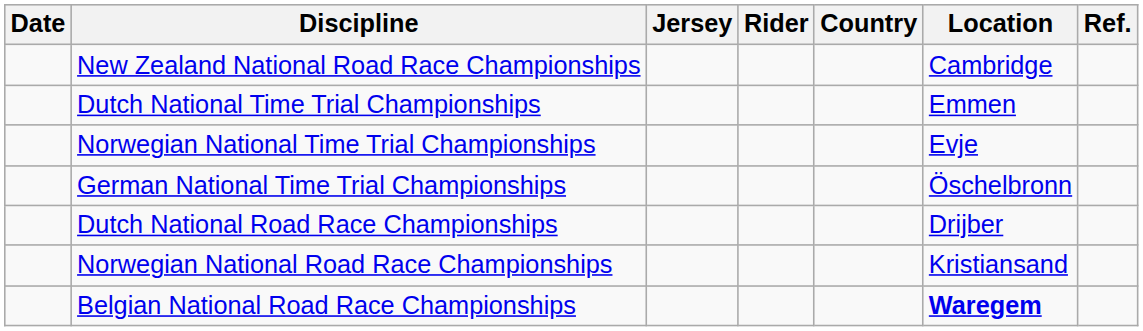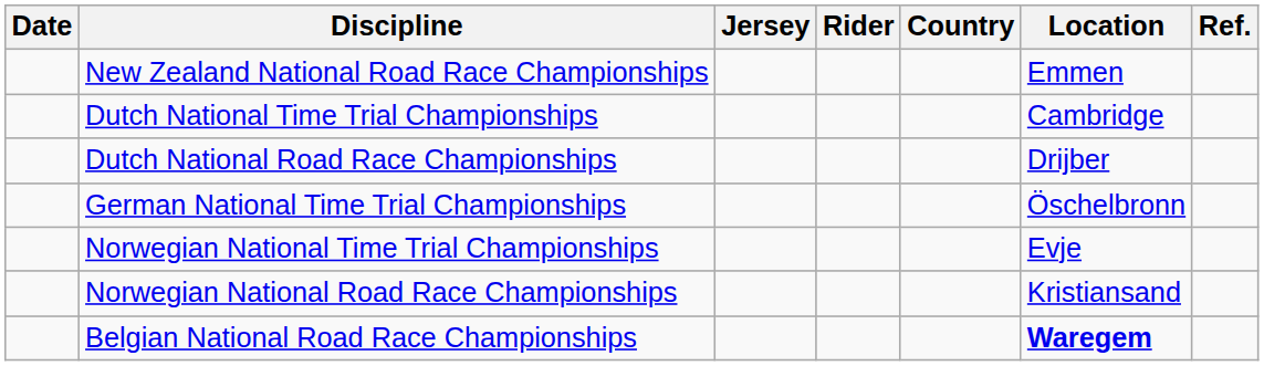New Zealand National Road Race Championships | Location: Cambridge -> Emmen
Dutch National Time Trial Championships | Location: Emmen -> Cambridge
rows swapped: Norwegian National Time Trial Championships <-> Dutch National Road Race Championships
